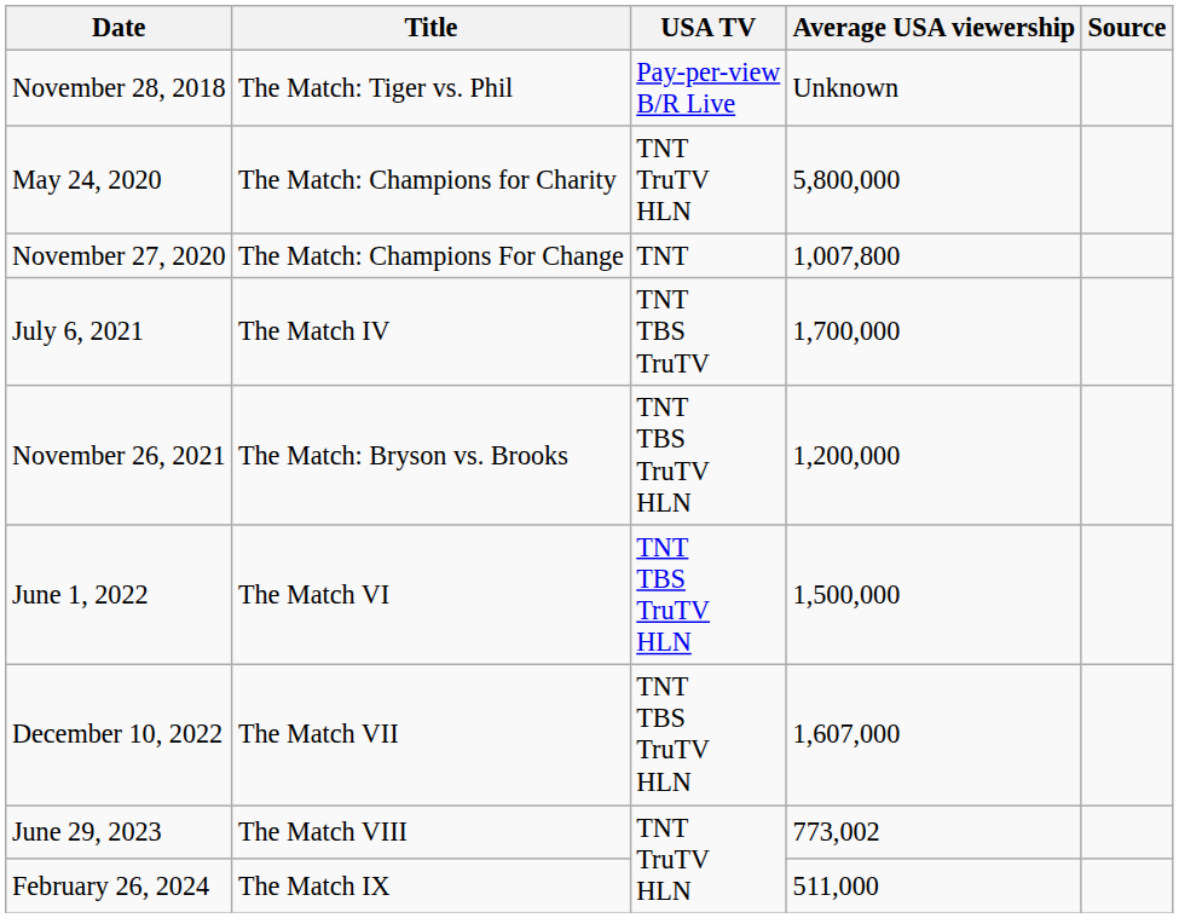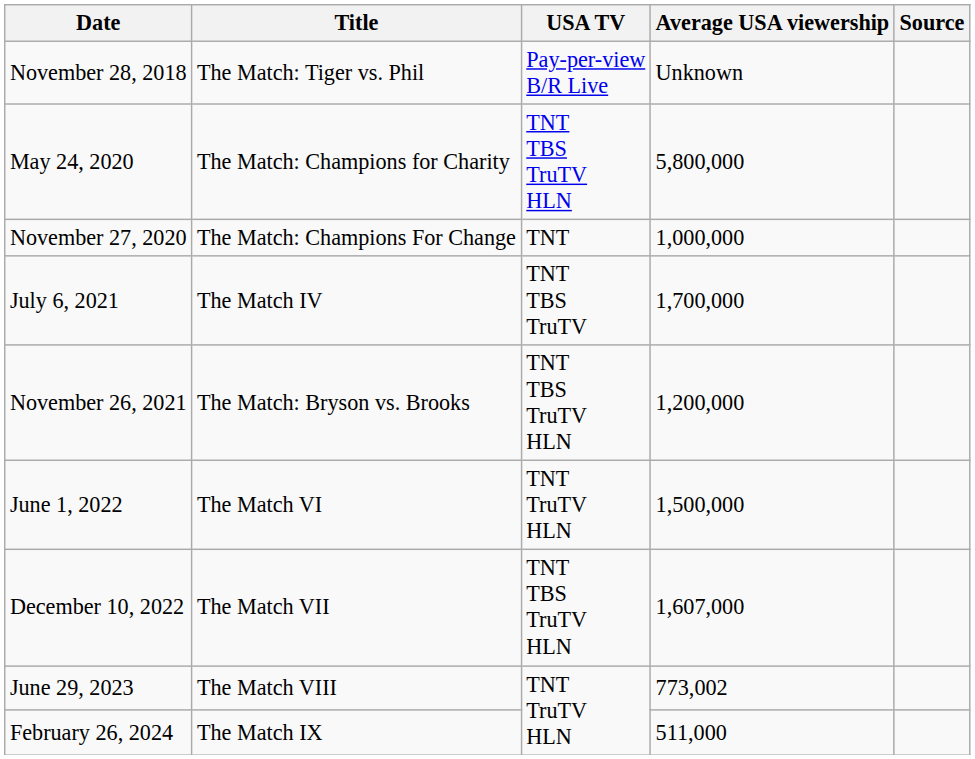May 24, 2020 | USA TV: TNT TruTV HLN -> TNT TBS TruTV HLN
November 27, 2020 | Average USA viewership: 1,007,800 -> 1,000,000
June 1, 2022 | USA TV: TNT TBS TruTV HLN -> TNT TruTV HLN
